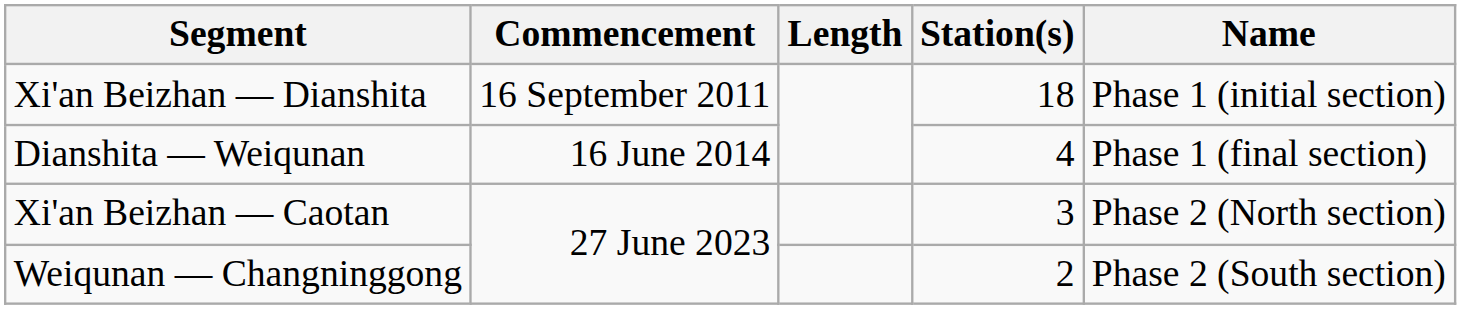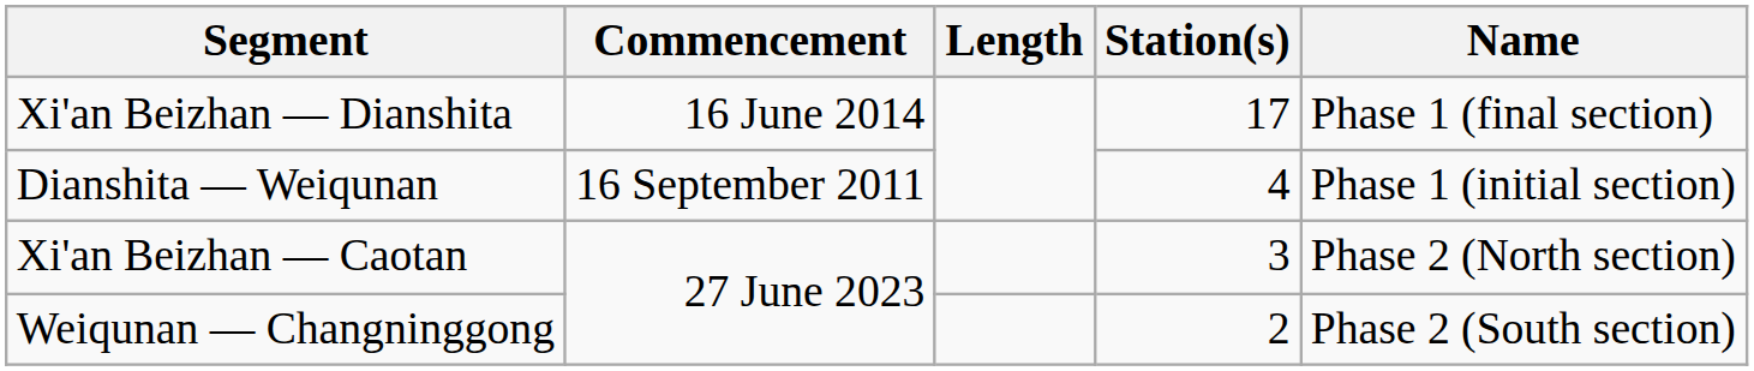Xi'an Beizhan — Dianshita | Commencement: 16 September 2011 -> 16 June 2014
Xi'an Beizhan — Dianshita | Station(s): 18 -> 17
Xi'an Beizhan — Dianshita | Name: Phase 1 (initial section) -> Phase 1 (final section)
Dianshita — Weiqunan | Commencement: 16 June 2014 -> 16 September 2011
Dianshita — Weiqunan | Name: Phase 1 (final section) -> Phase 1 (initial section)
